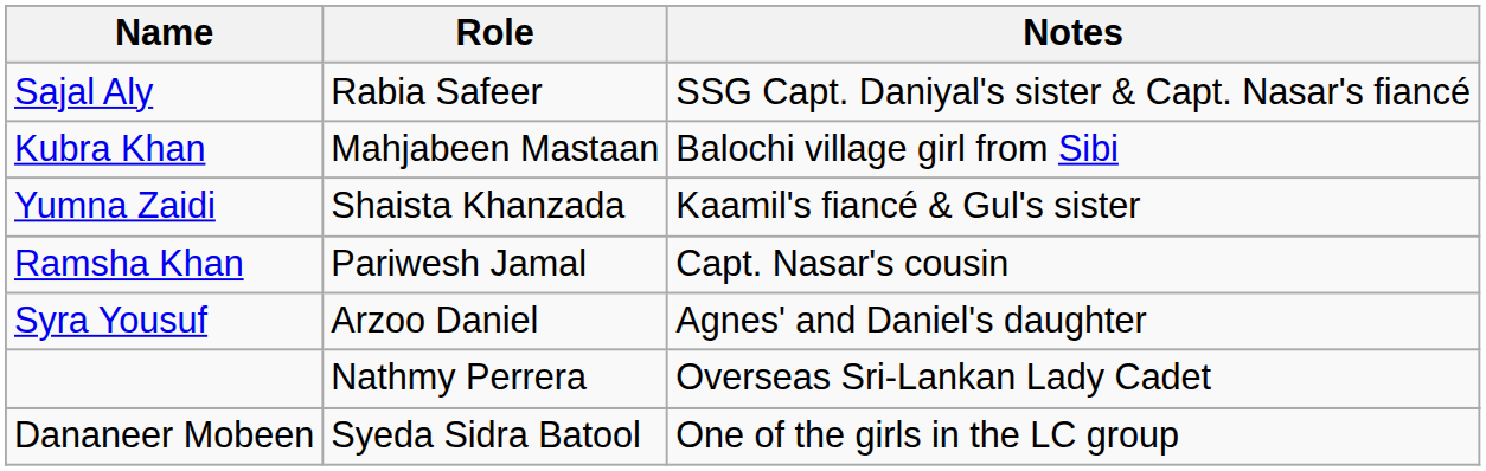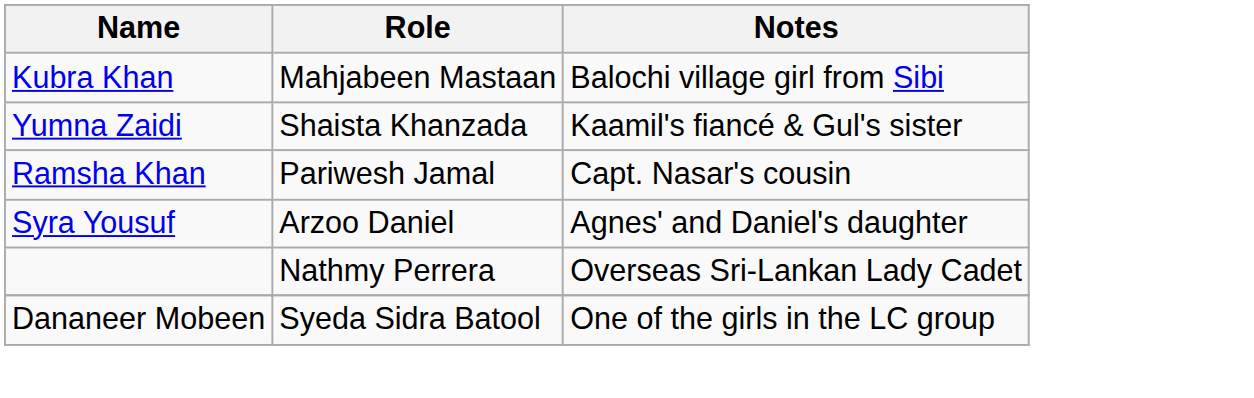- row: Sajal Aly | Rabia Safeer | SSG Capt. Daniyal's sister & Capt. Nasar's fiancé
